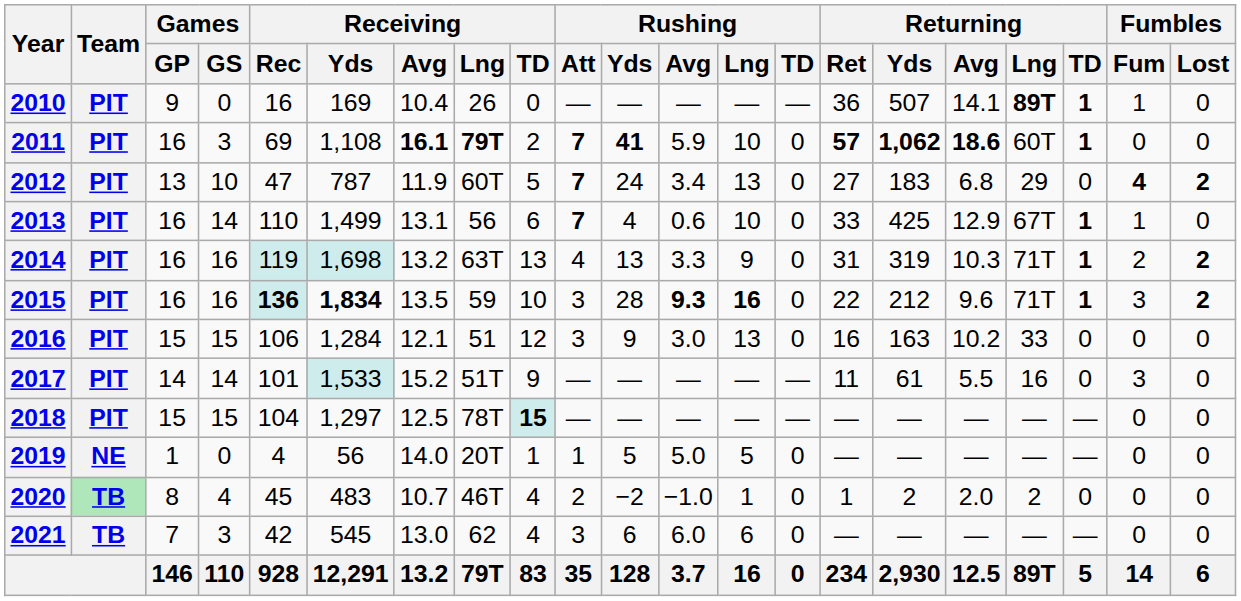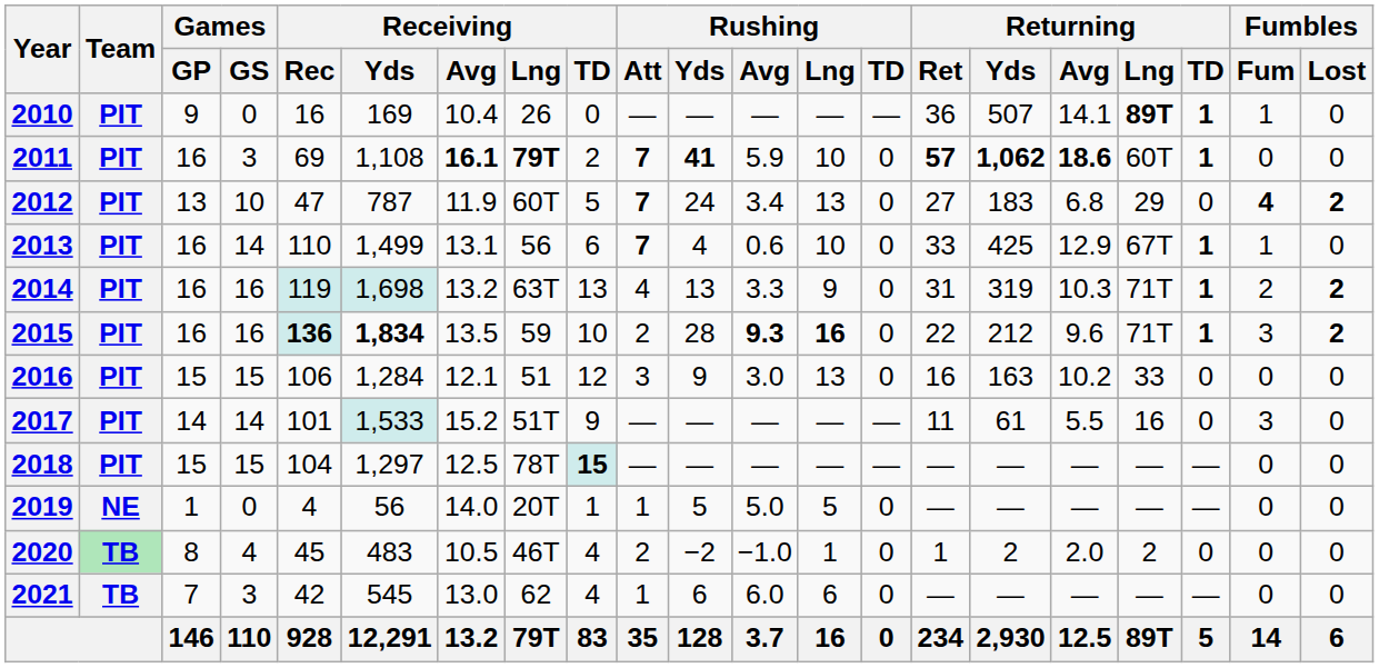2015 | Rushing / Att: 3 -> 2
2020 | Receiving / Avg: 10.7 -> 10.5
2021 | Rushing / Att: 3 -> 1
